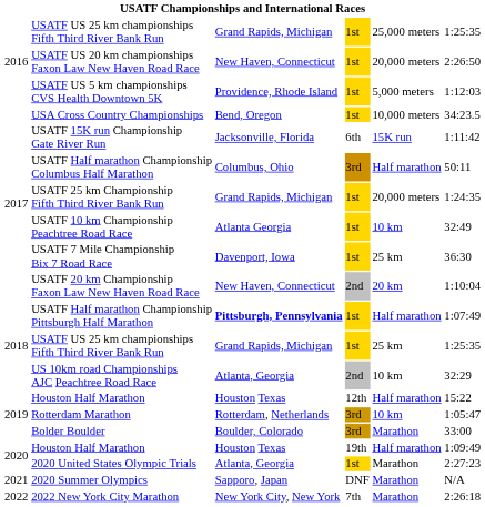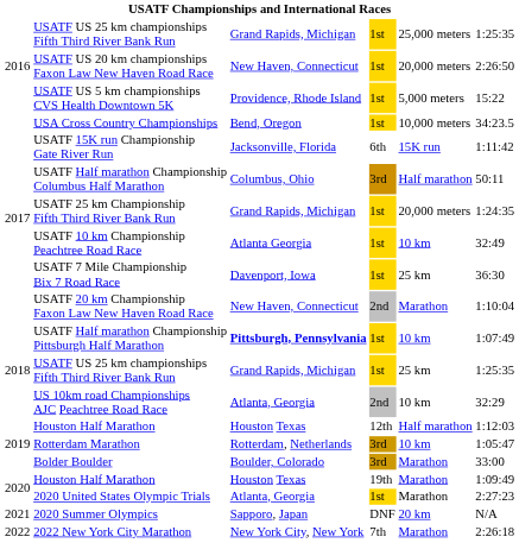USATF US 5 km championships CVS Health Downtown 5K | column 6: 1:12:03 -> 15:22
USATF 20 km Championship Faxon Law New Haven Road Race | column 5: 20 km -> Marathon
USATF Half marathon Championship Pittsburgh Half Marathon | column 5: Half marathon -> 10 km
2019 / Houston Half Marathon | column 6: 15:22 -> 1:12:03
2020 / Houston Half Marathon | column 5: Half marathon -> Marathon
2020 Summer Olympics | column 5: Marathon -> 20 km
